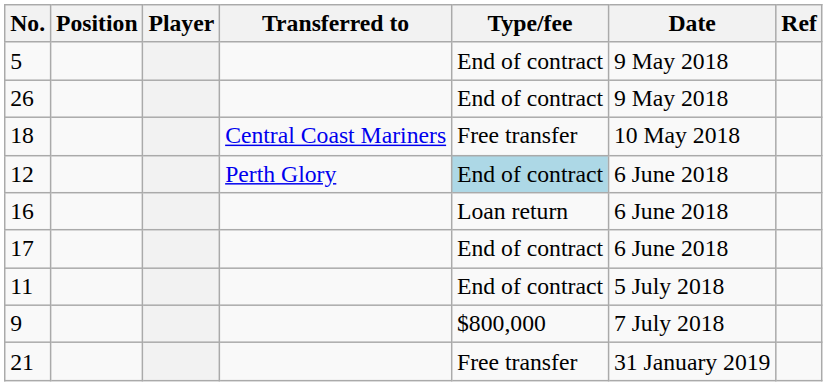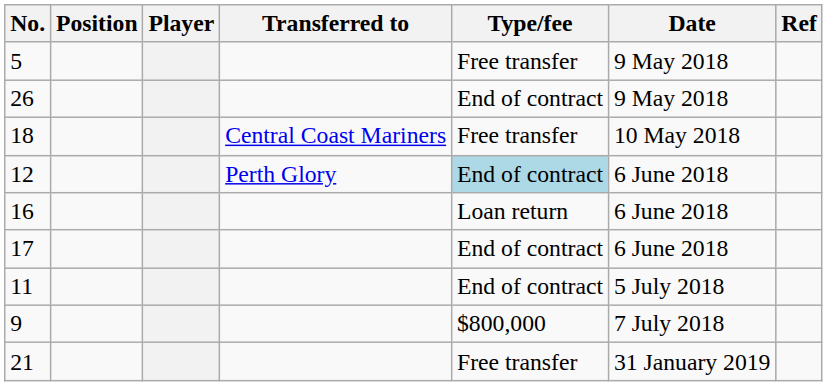5 | Type/fee: End of contract -> Free transfer
